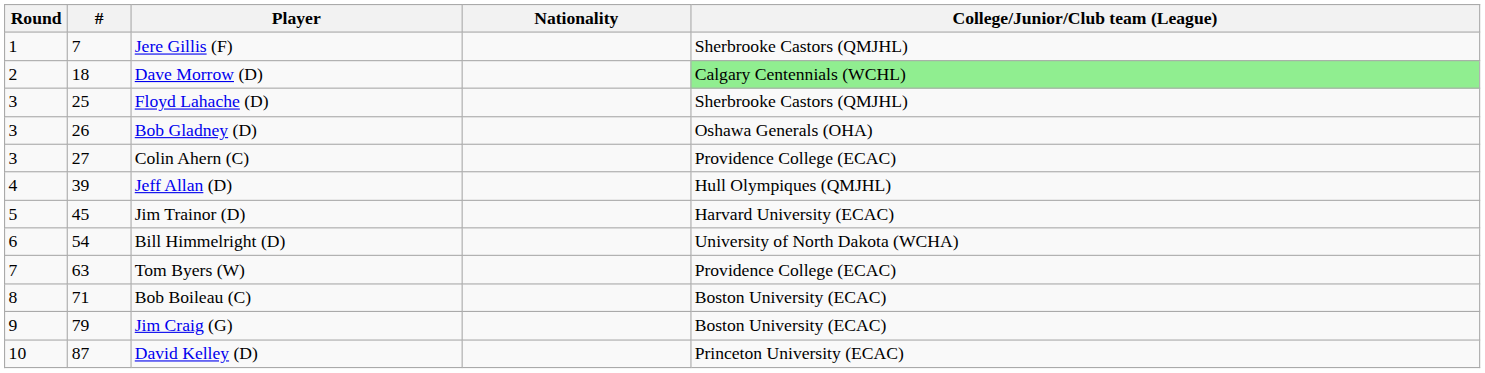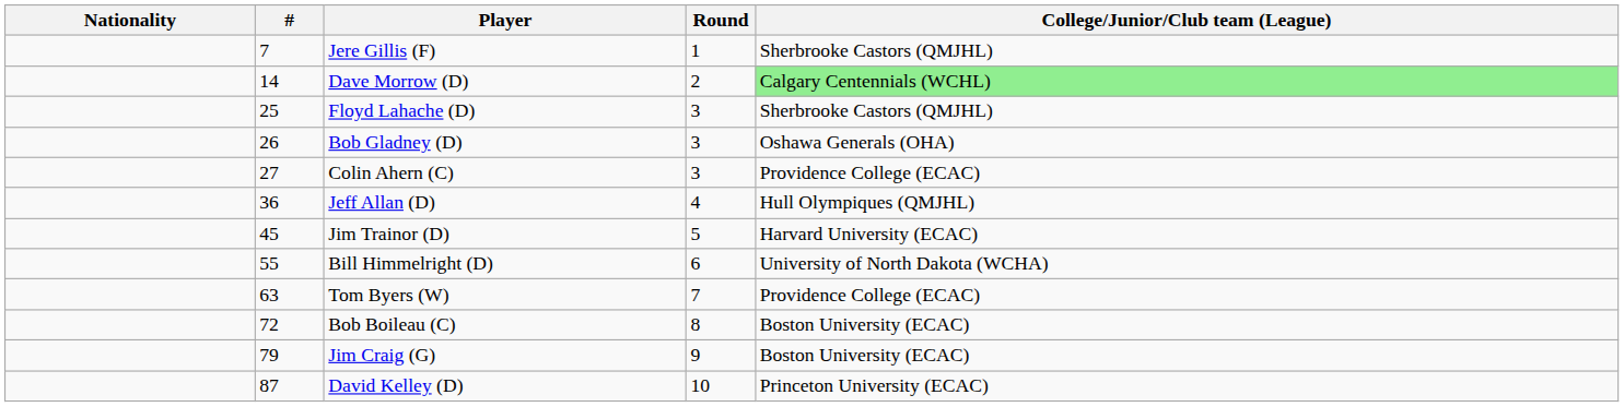columns swapped: Round <-> Nationality
Dave Morrow (D) | #: 18 -> 14
Jeff Allan (D) | #: 39 -> 36
Bill Himmelright (D) | #: 54 -> 55
Bob Boileau (C) | #: 71 -> 72
